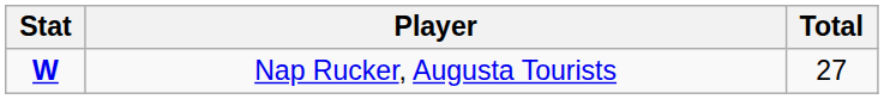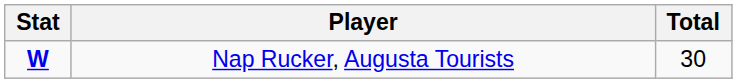Nap Rucker, Augusta Tourists | Total: 27 -> 30
